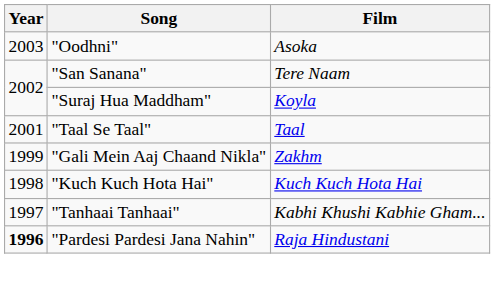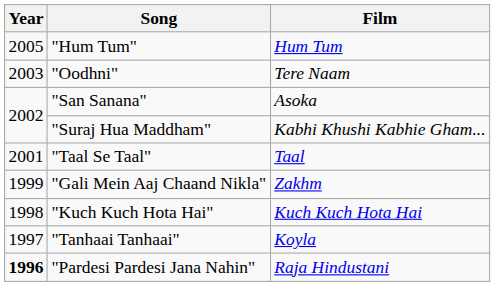+ row: 2005 | "Hum Tum" | Hum Tum
"Oodhni" | Film: Asoka -> Tere Naam
"San Sanana" | Film: Tere Naam -> Asoka
"Suraj Hua Maddham" | Film: Koyla -> Kabhi Khushi Kabhie Gham...
"Tanhaai Tanhaai" | Film: Kabhi Khushi Kabhie Gham... -> Koyla
